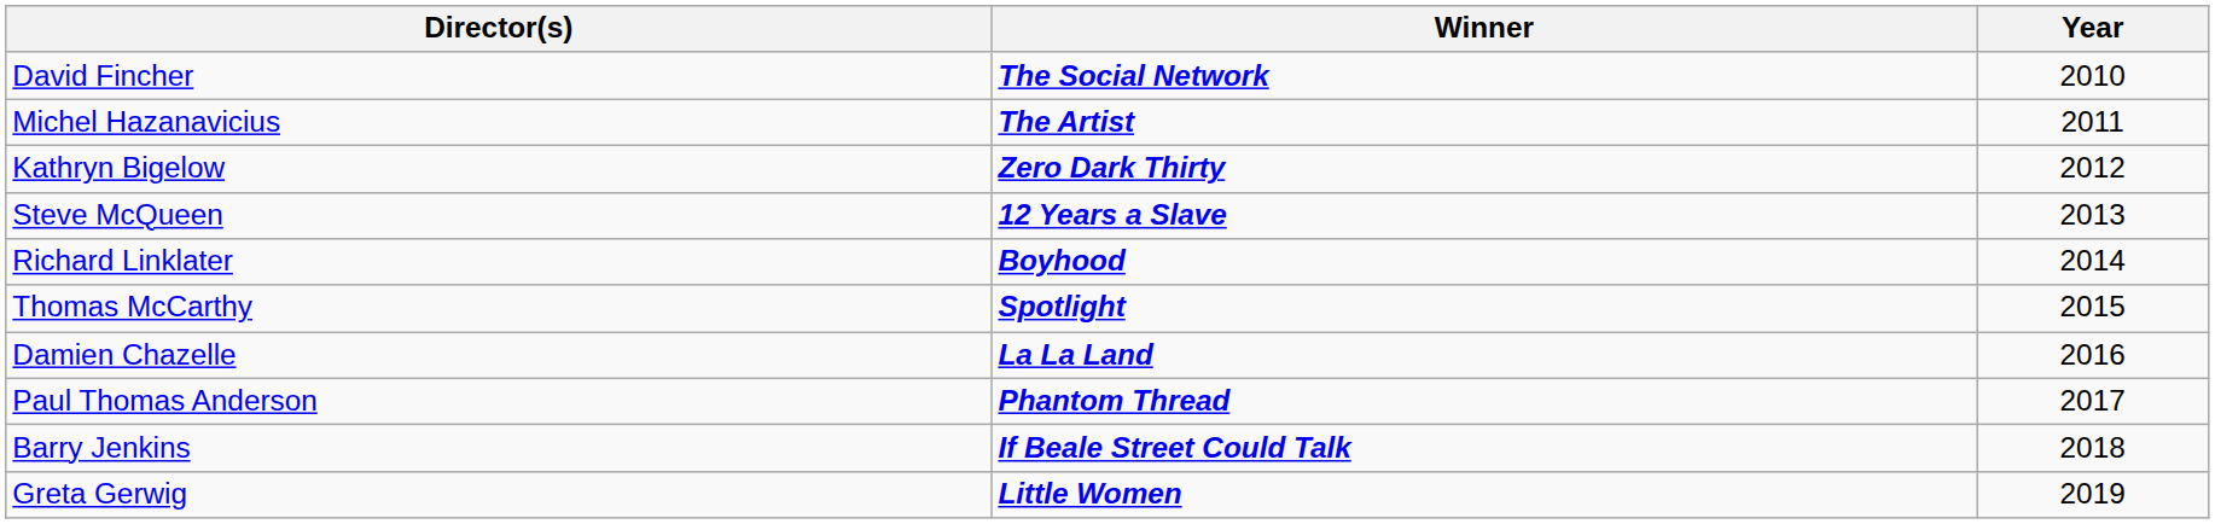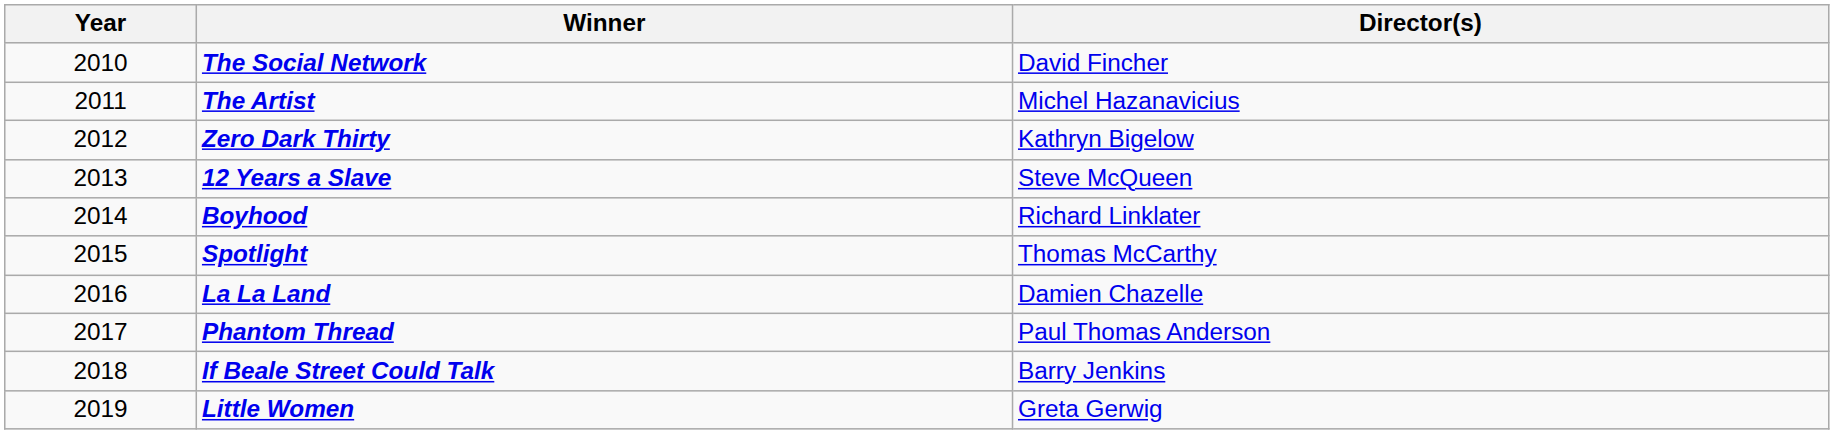columns swapped: Year <-> Director(s)
